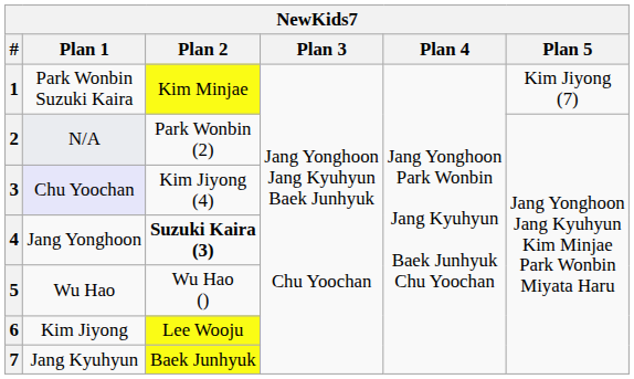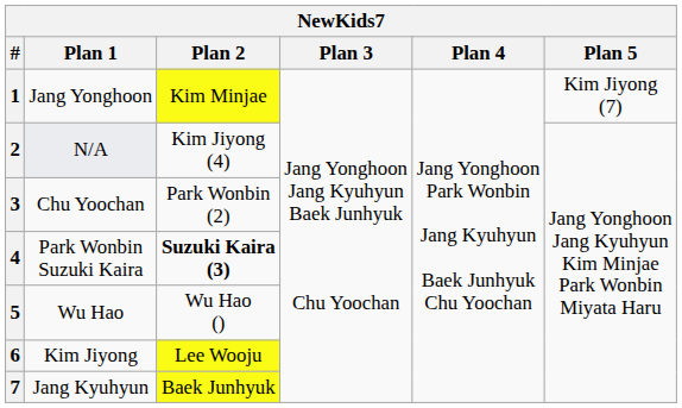1 | Plan 1: Park Wonbin Suzuki Kaira -> Jang Yonghoon
2 | Plan 2: Park Wonbin (2) -> Kim Jiyong (4)
3 | Plan 1: lavender background -> no background
3 | Plan 2: Kim Jiyong (4) -> Park Wonbin (2)
4 | Plan 1: Jang Yonghoon -> Park Wonbin Suzuki Kaira
